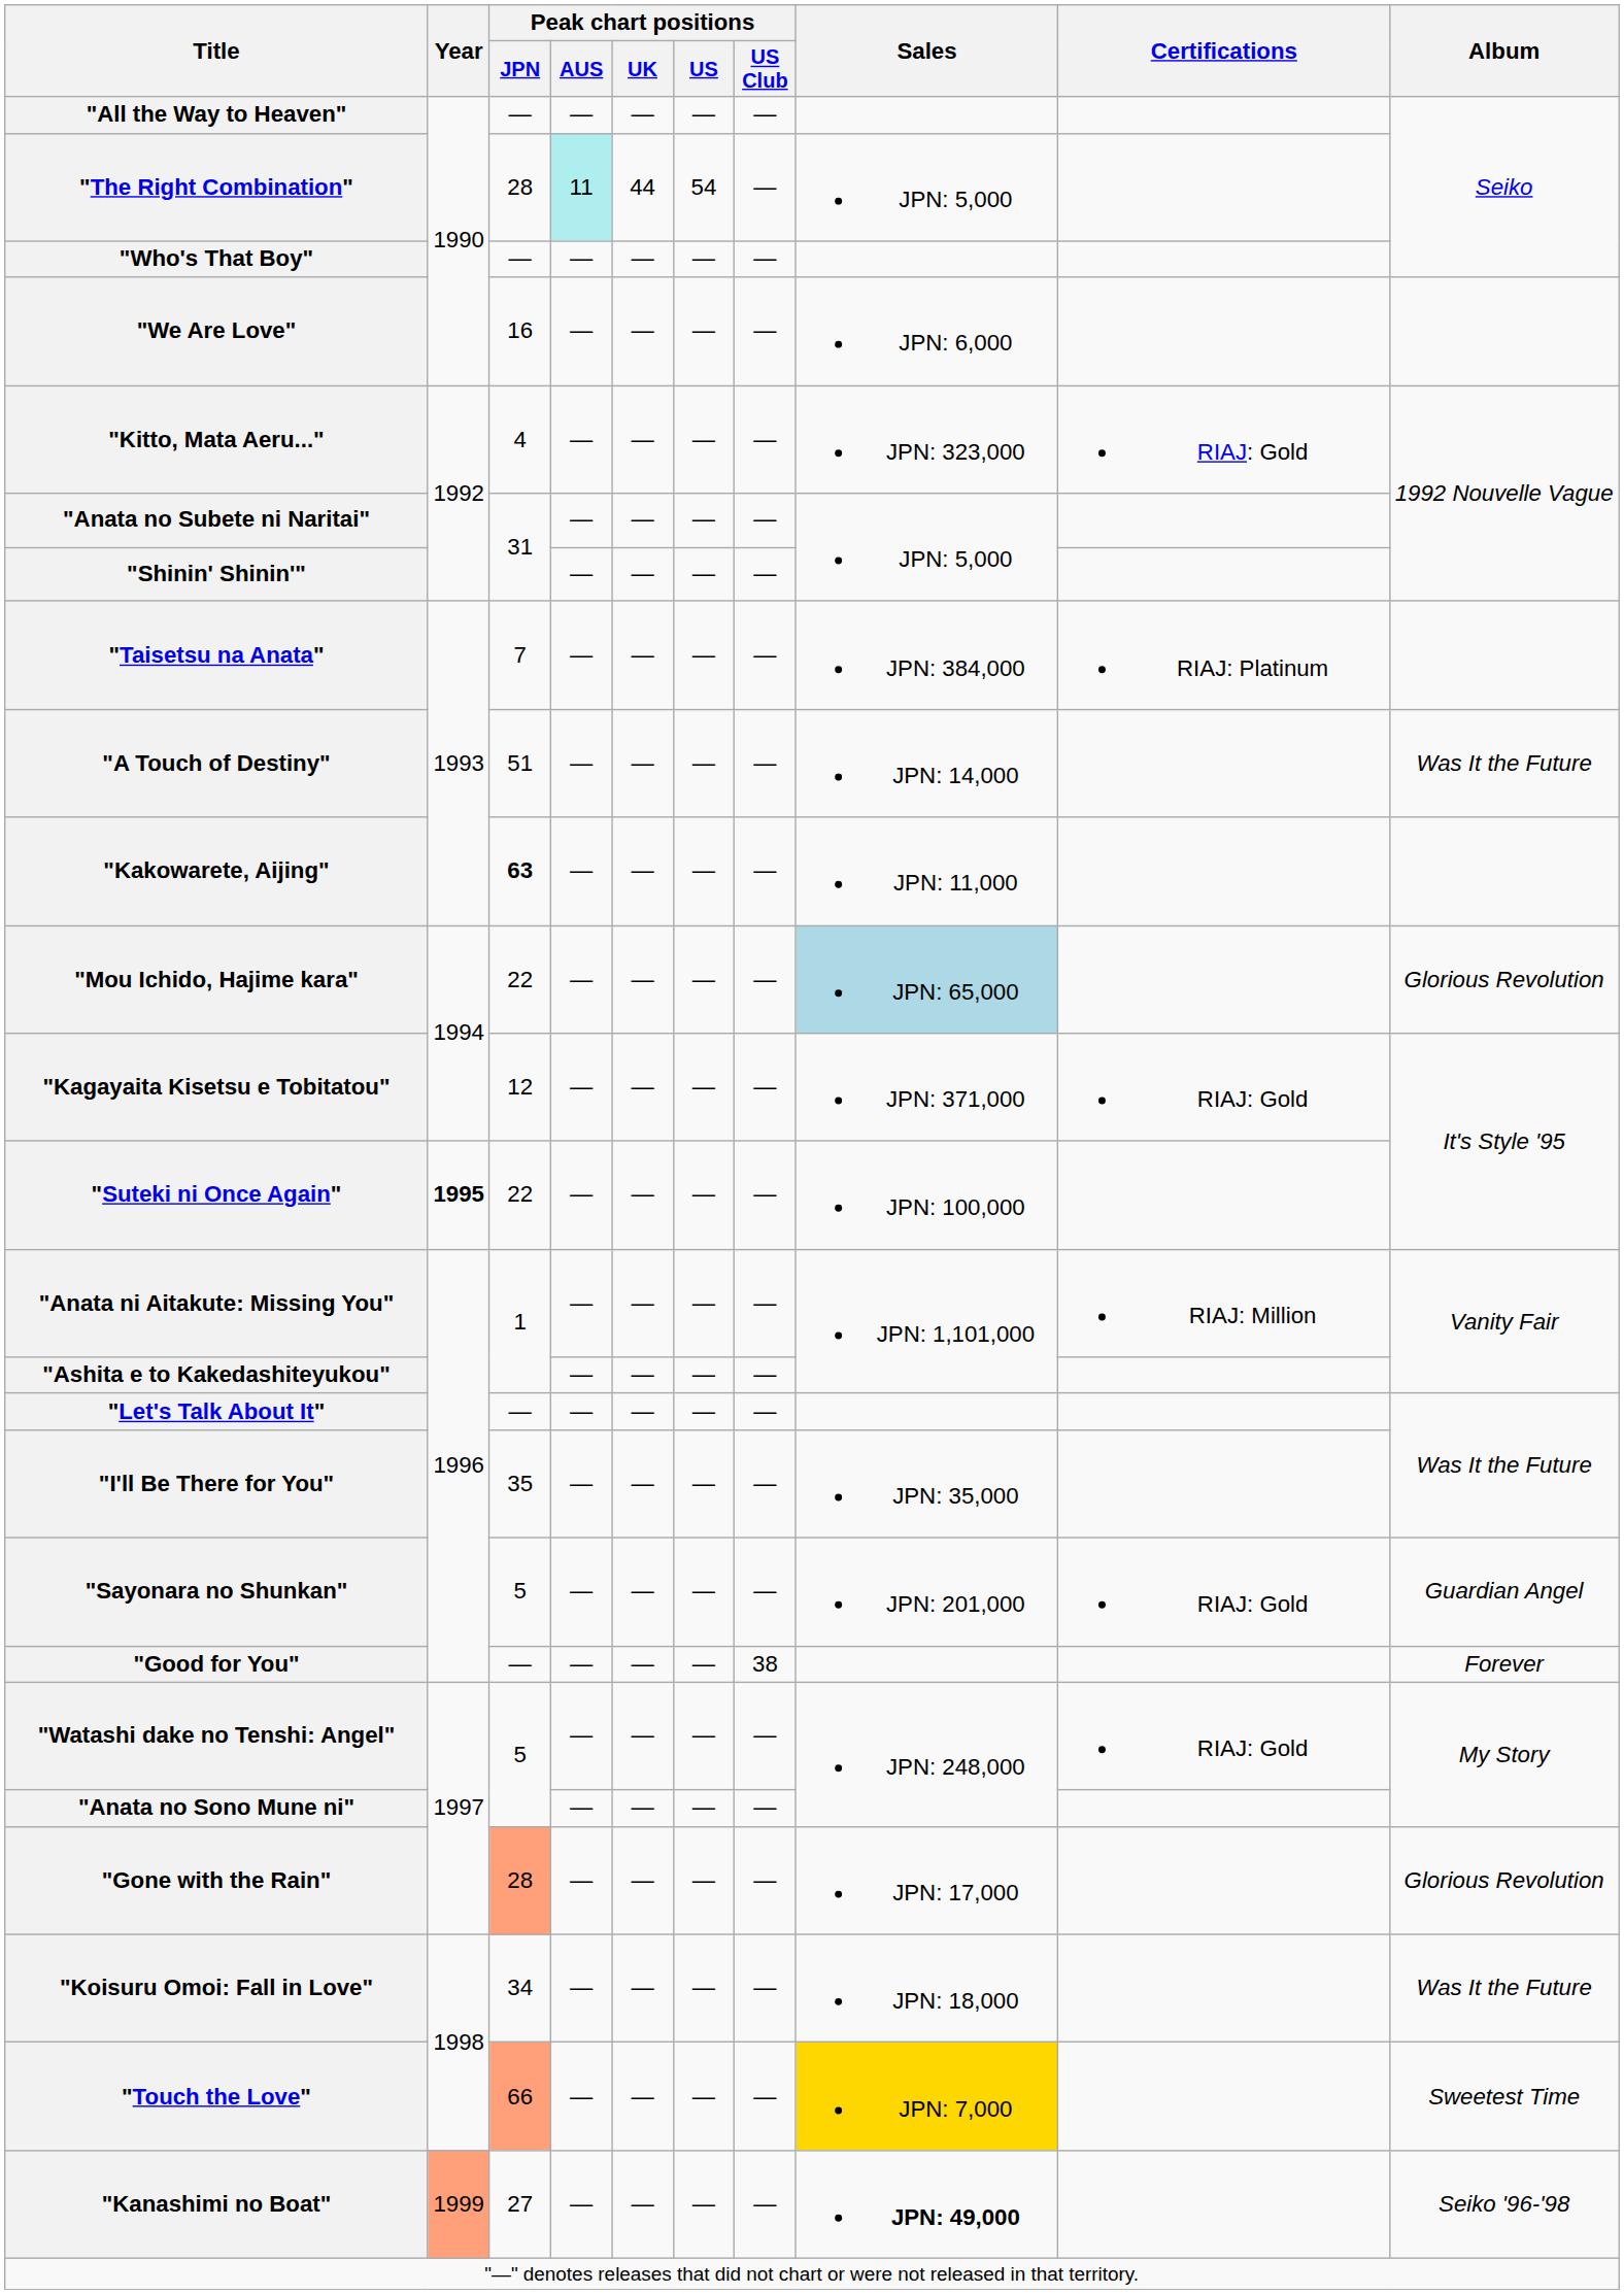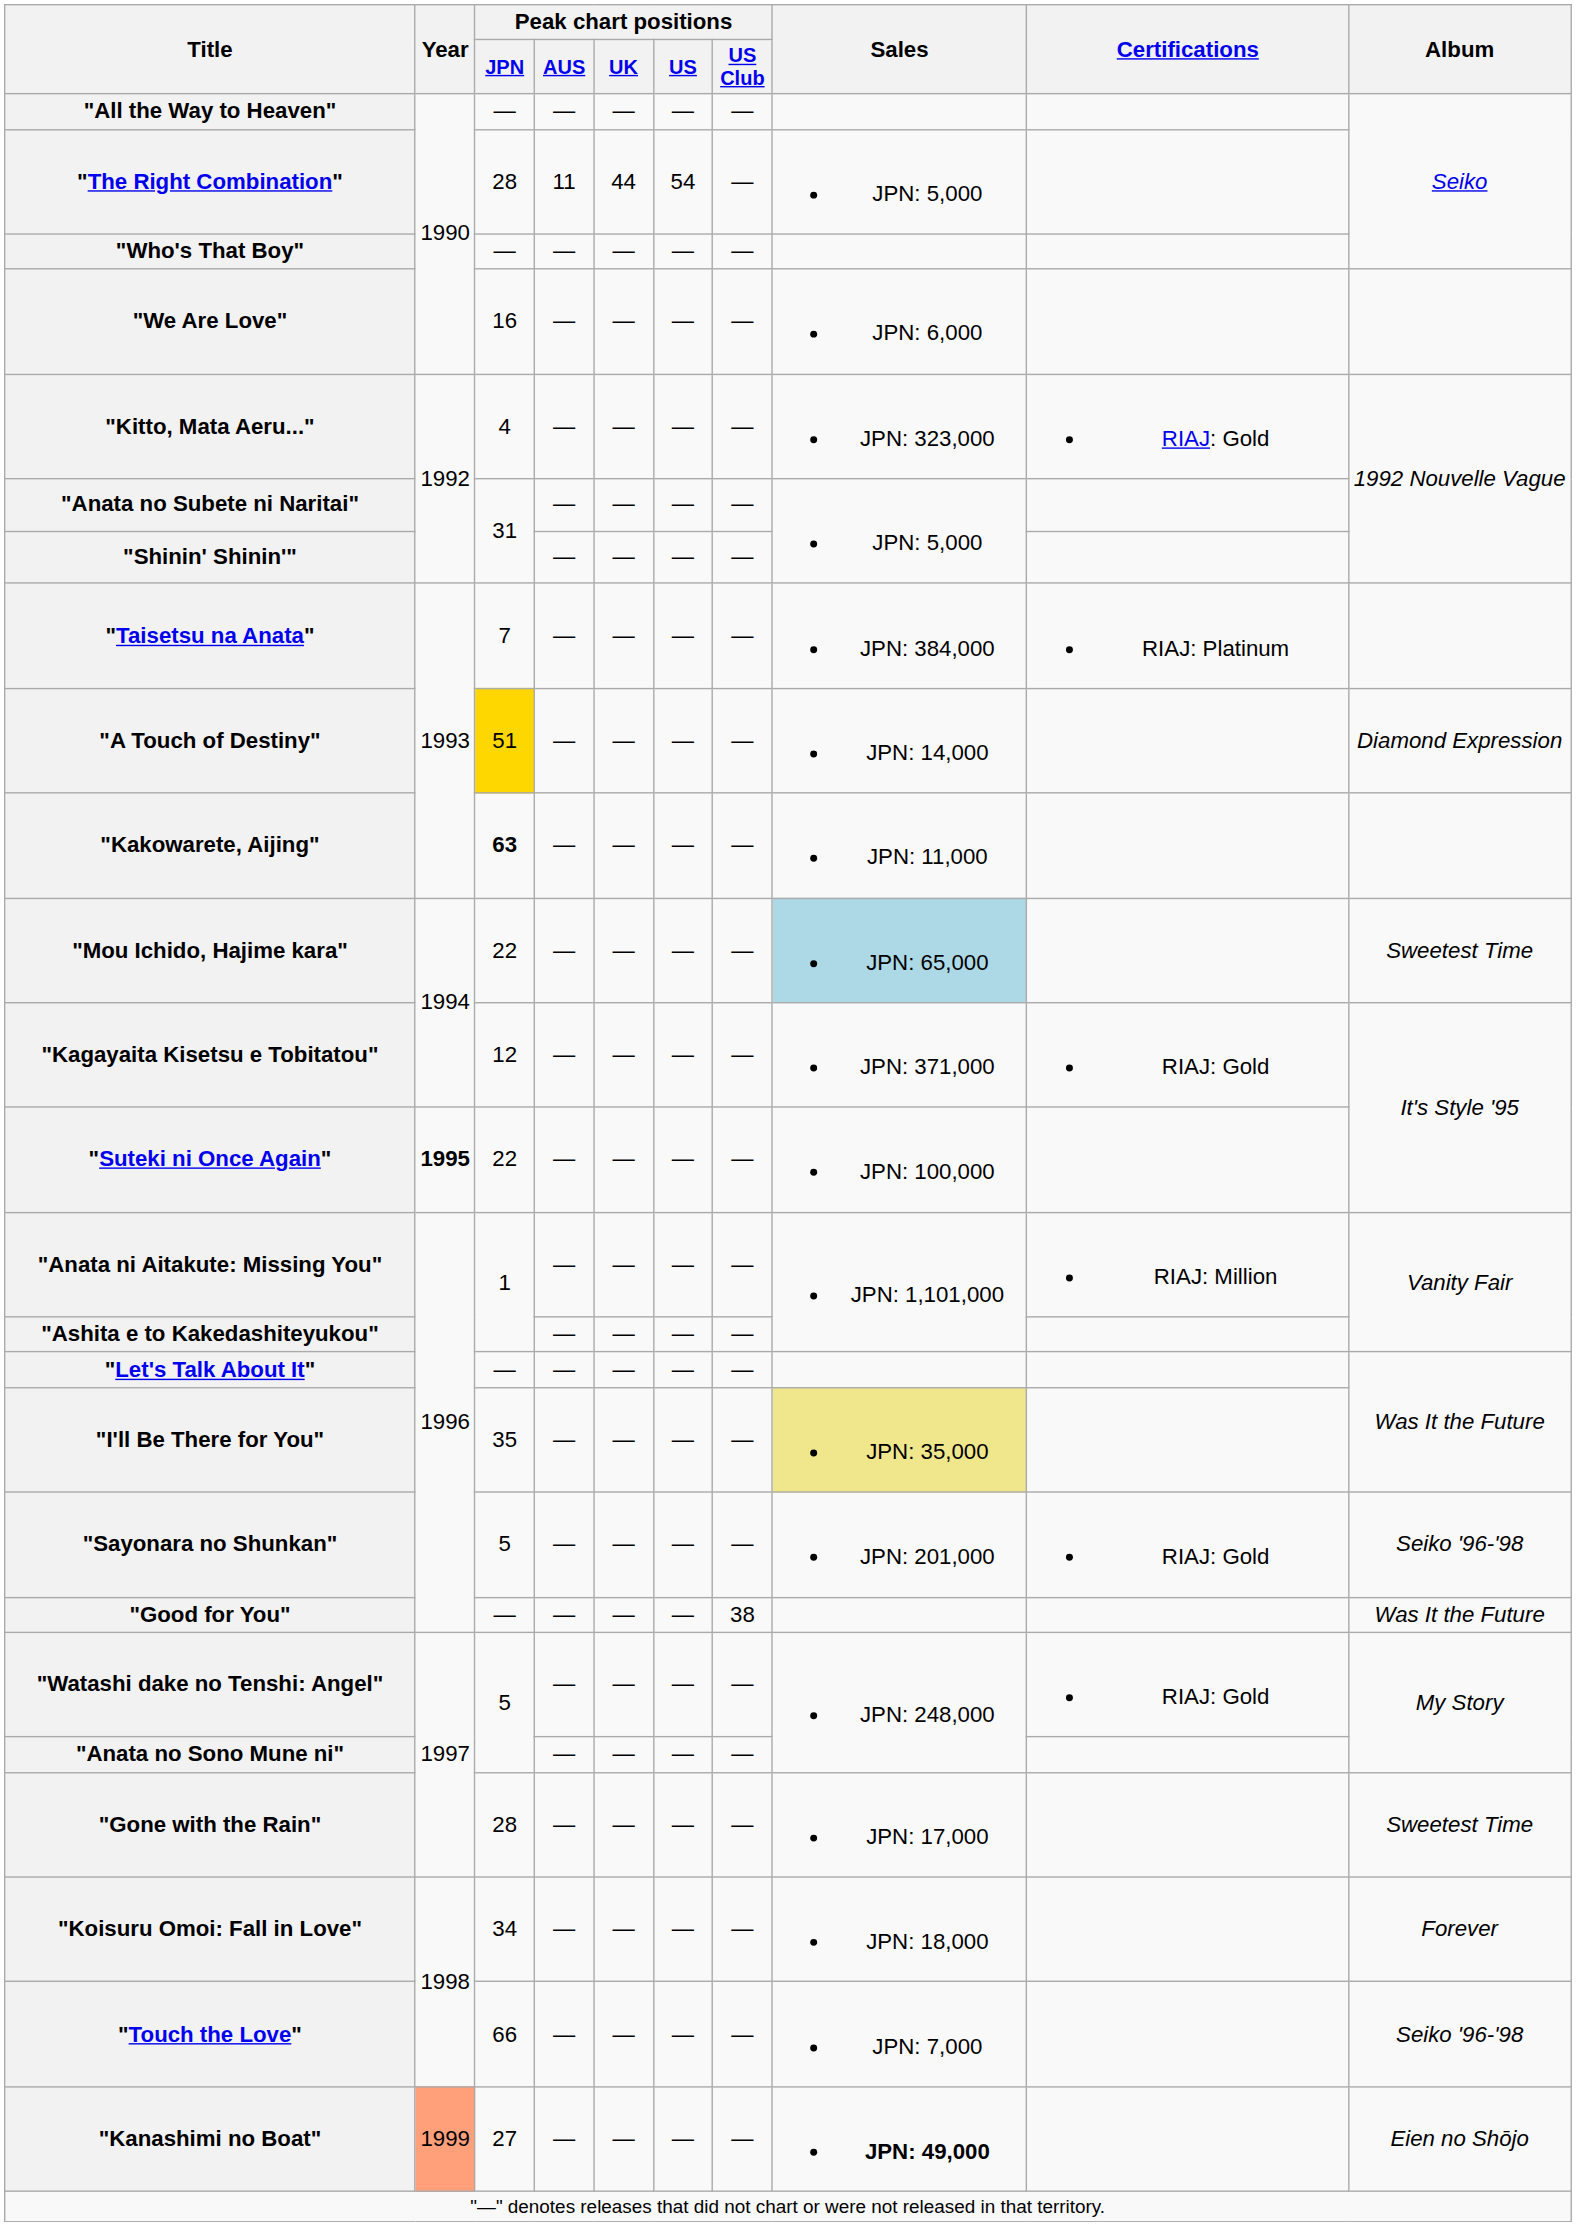"The Right Combination" | Peak chart positions / AUS: paleturquoise background -> no background
"A Touch of Destiny" | Peak chart positions / JPN: no background -> gold background
"A Touch of Destiny" | Album: Was It the Future -> Diamond Expression
"Mou Ichido, Hajime kara" | Album: Glorious Revolution -> Sweetest Time
"I'll Be There for You" | Sales: no background -> khaki background
"Sayonara no Shunkan" | Album: Guardian Angel -> Seiko '96-'98
"Good for You" | Album: Forever -> Was It the Future
"Gone with the Rain" | Peak chart positions / JPN: lightsalmon background -> no background
"Gone with the Rain" | Album: Glorious Revolution -> Sweetest Time
"Koisuru Omoi: Fall in Love" | Album: Was It the Future -> Forever
"Touch the Love" | Peak chart positions / JPN: lightsalmon background -> no background
"Touch the Love" | Sales: gold background -> no background
"Touch the Love" | Album: Sweetest Time -> Seiko '96-'98
"Kanashimi no Boat" | Album: Seiko '96-'98 -> Eien no Shōjo
